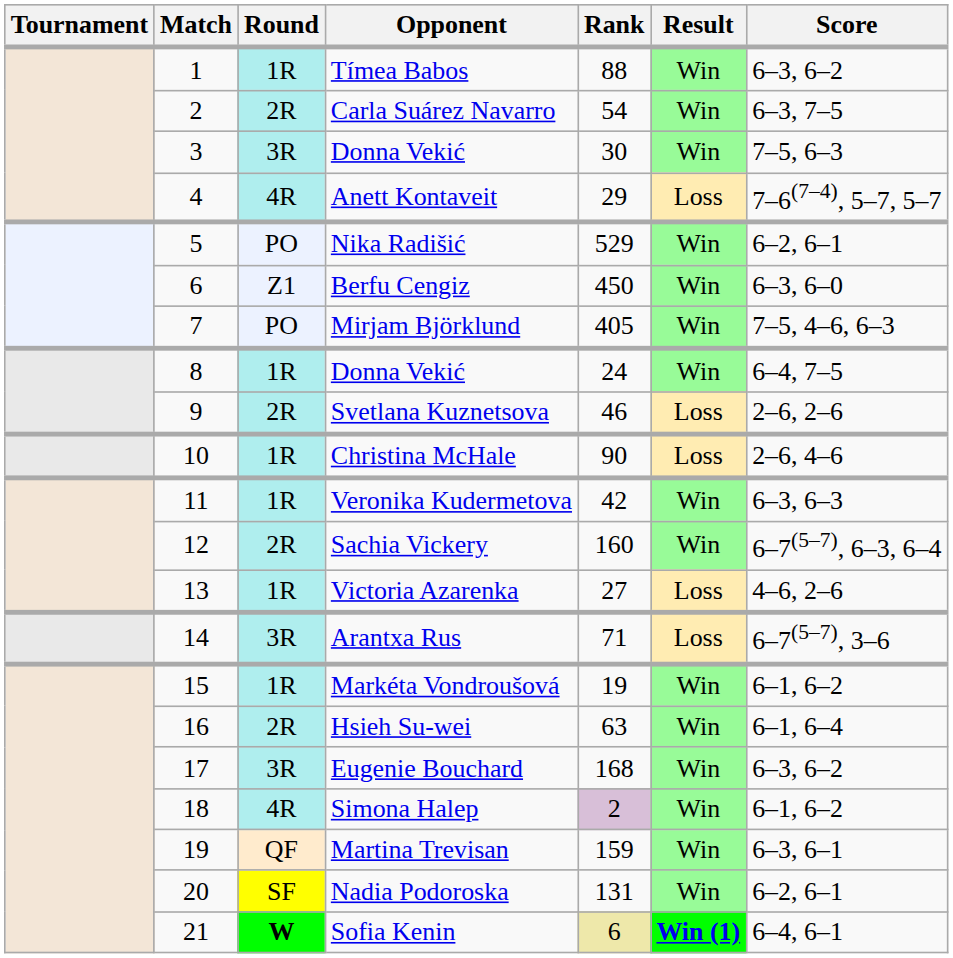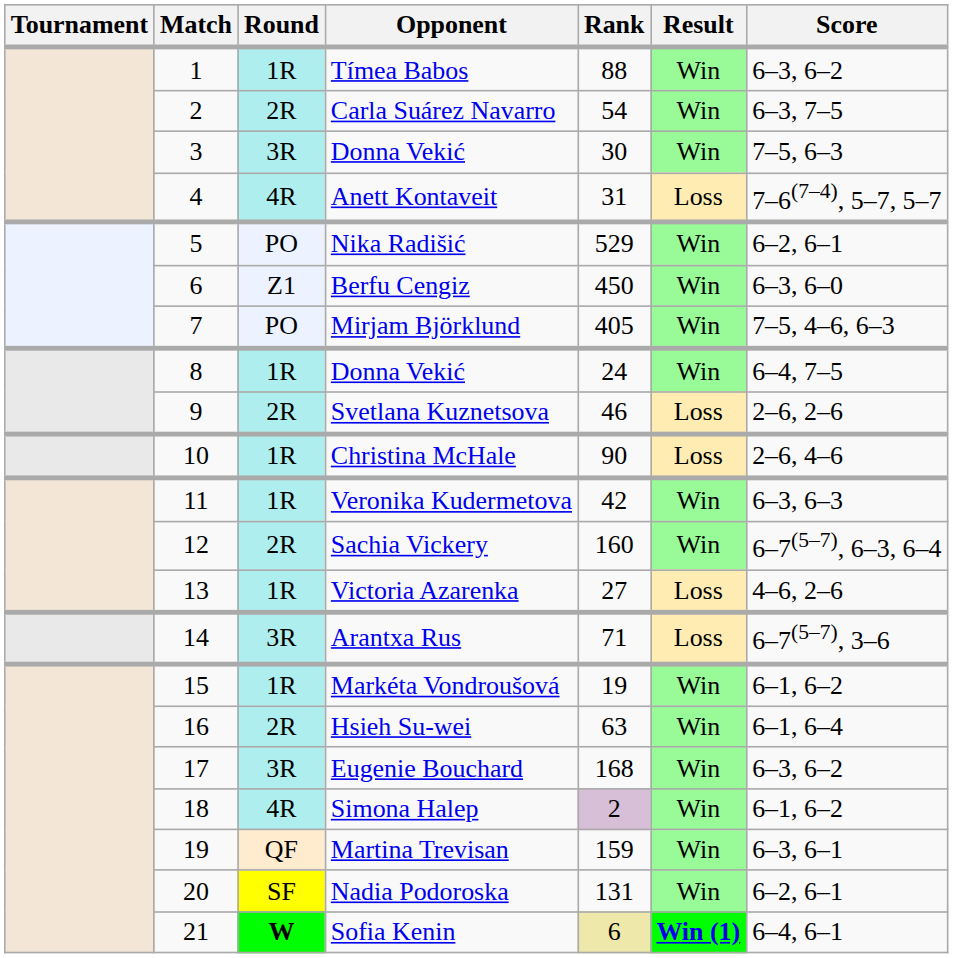Anett Kontaveit | Rank: 29 -> 31
